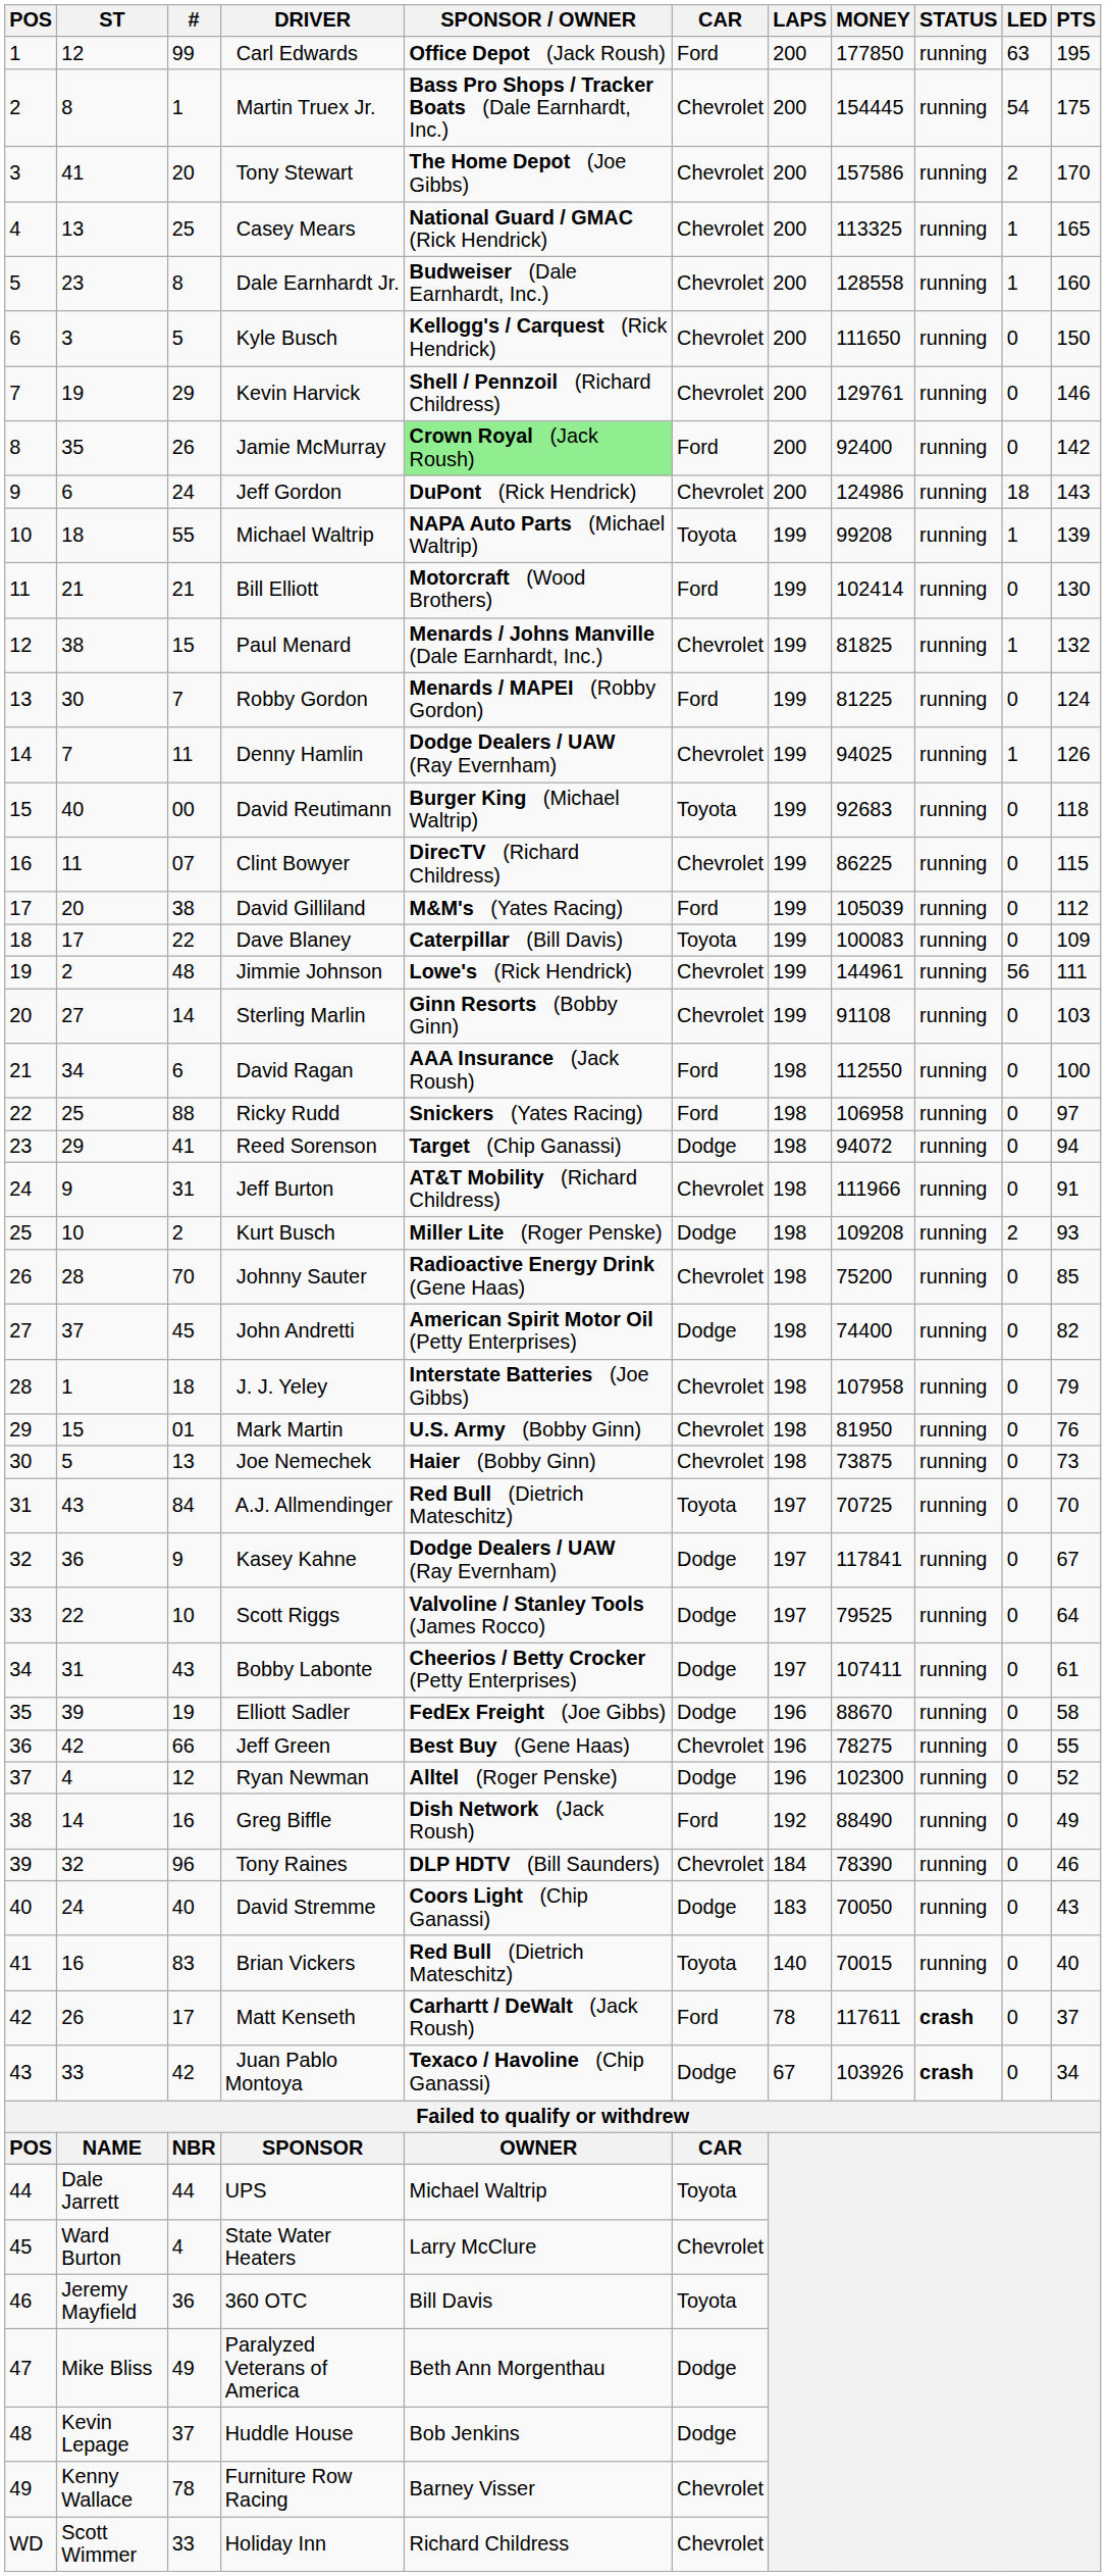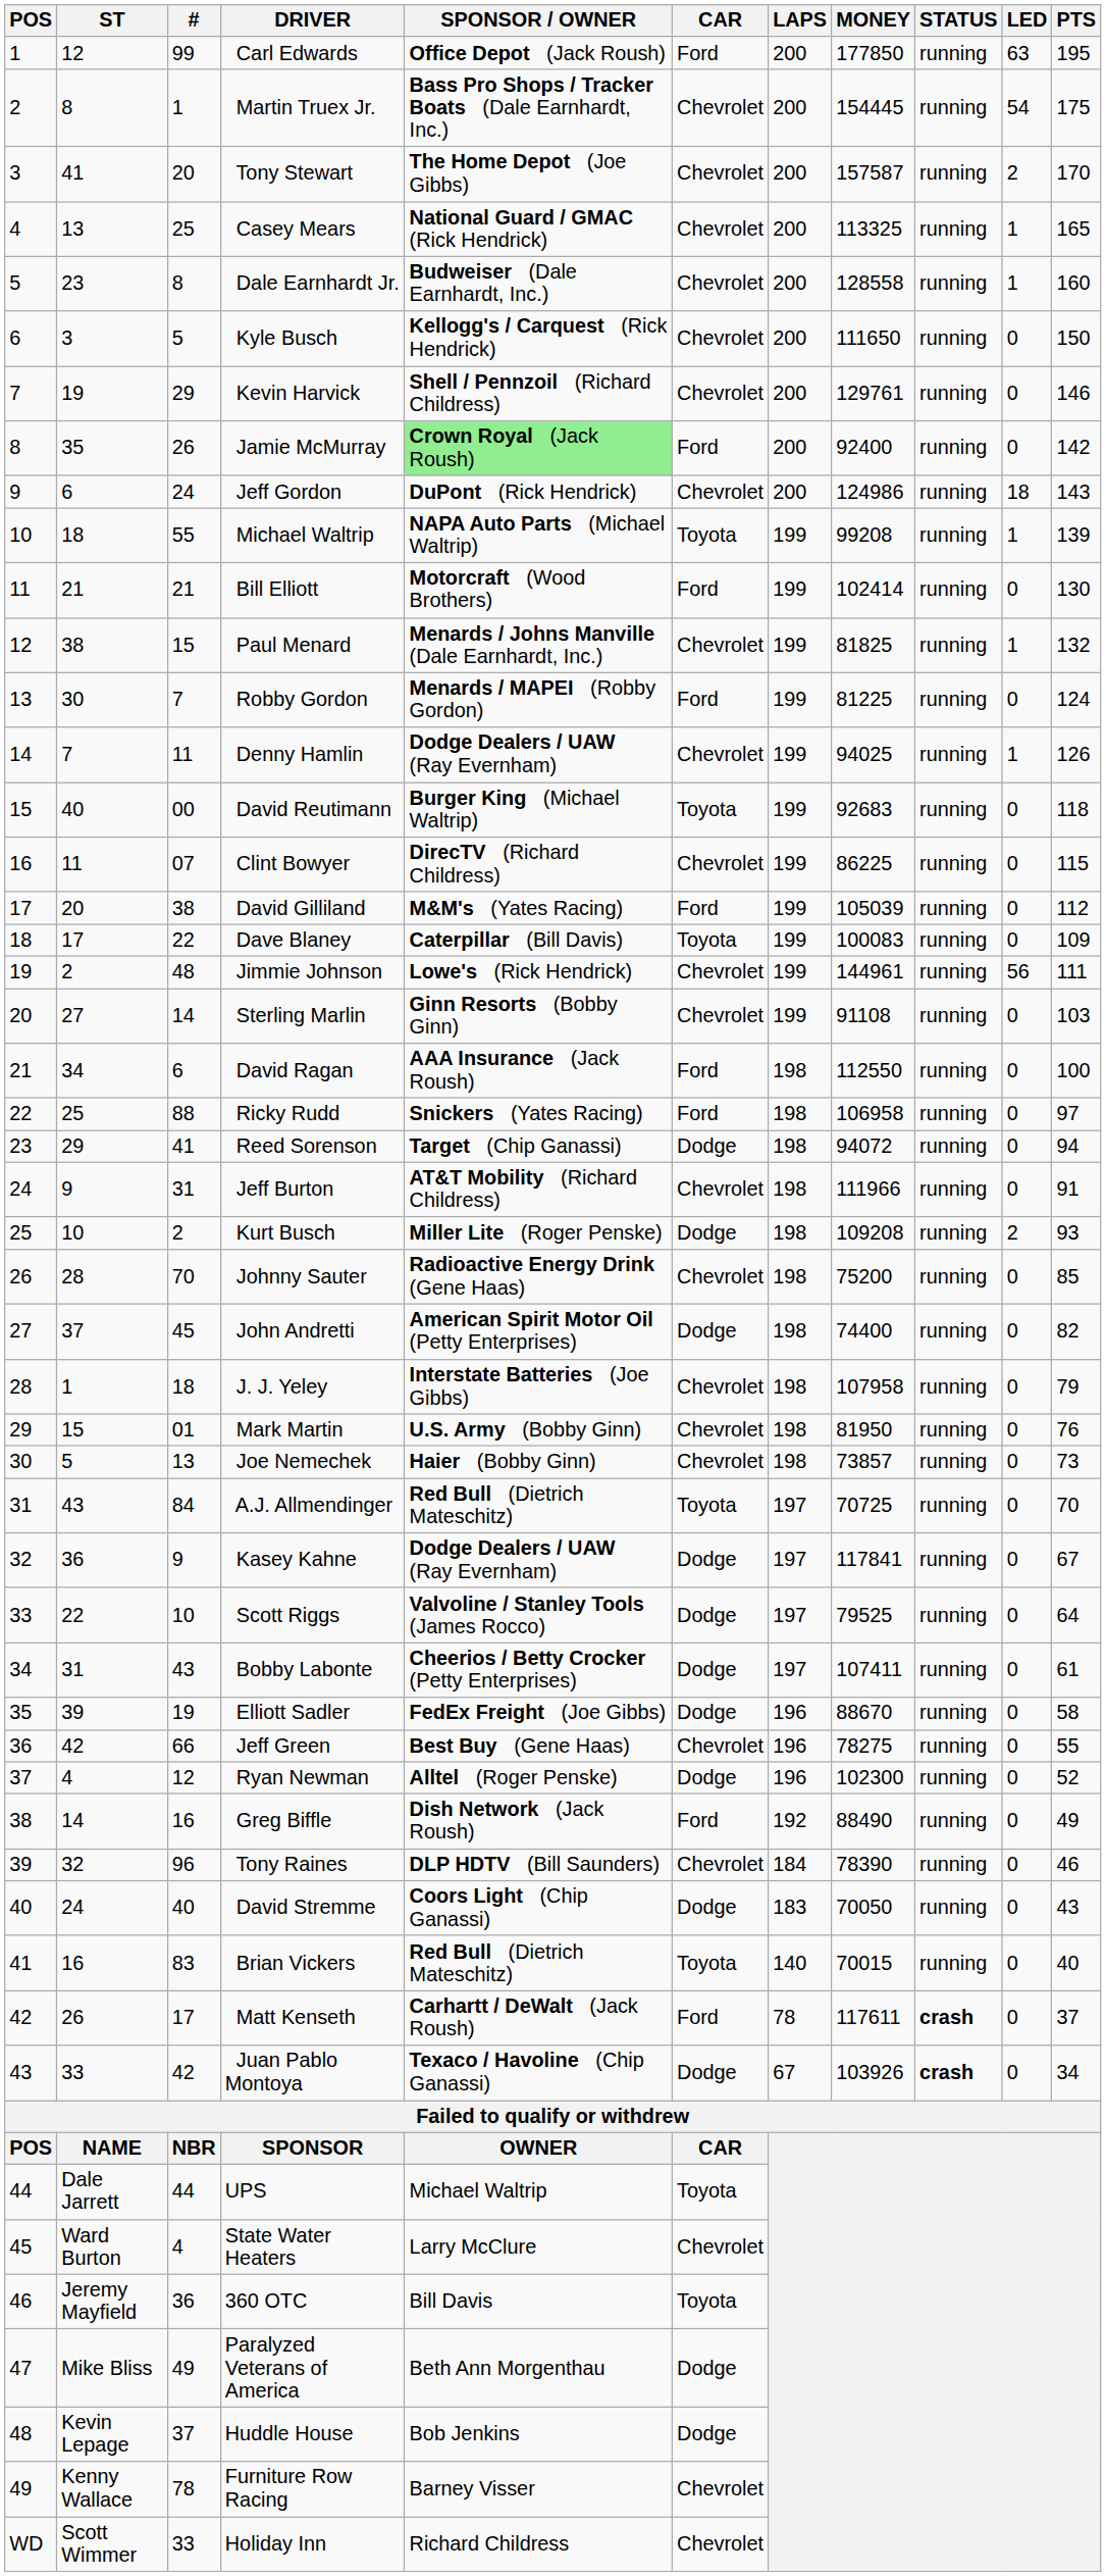Tony Stewart | MONEY: 157586 -> 157587
Joe Nemechek | MONEY: 73875 -> 73857
